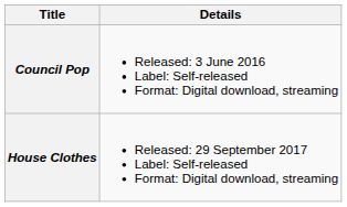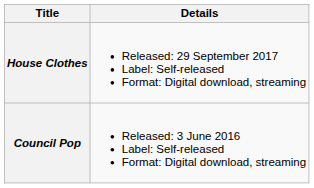rows swapped: Council Pop <-> House Clothes
